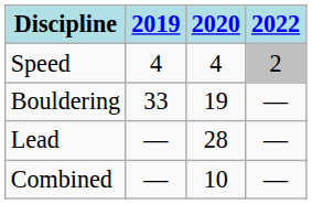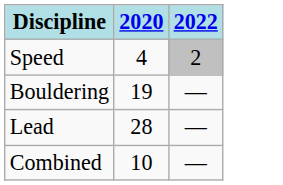- column: 2019 | 4 | 33 | — | —
